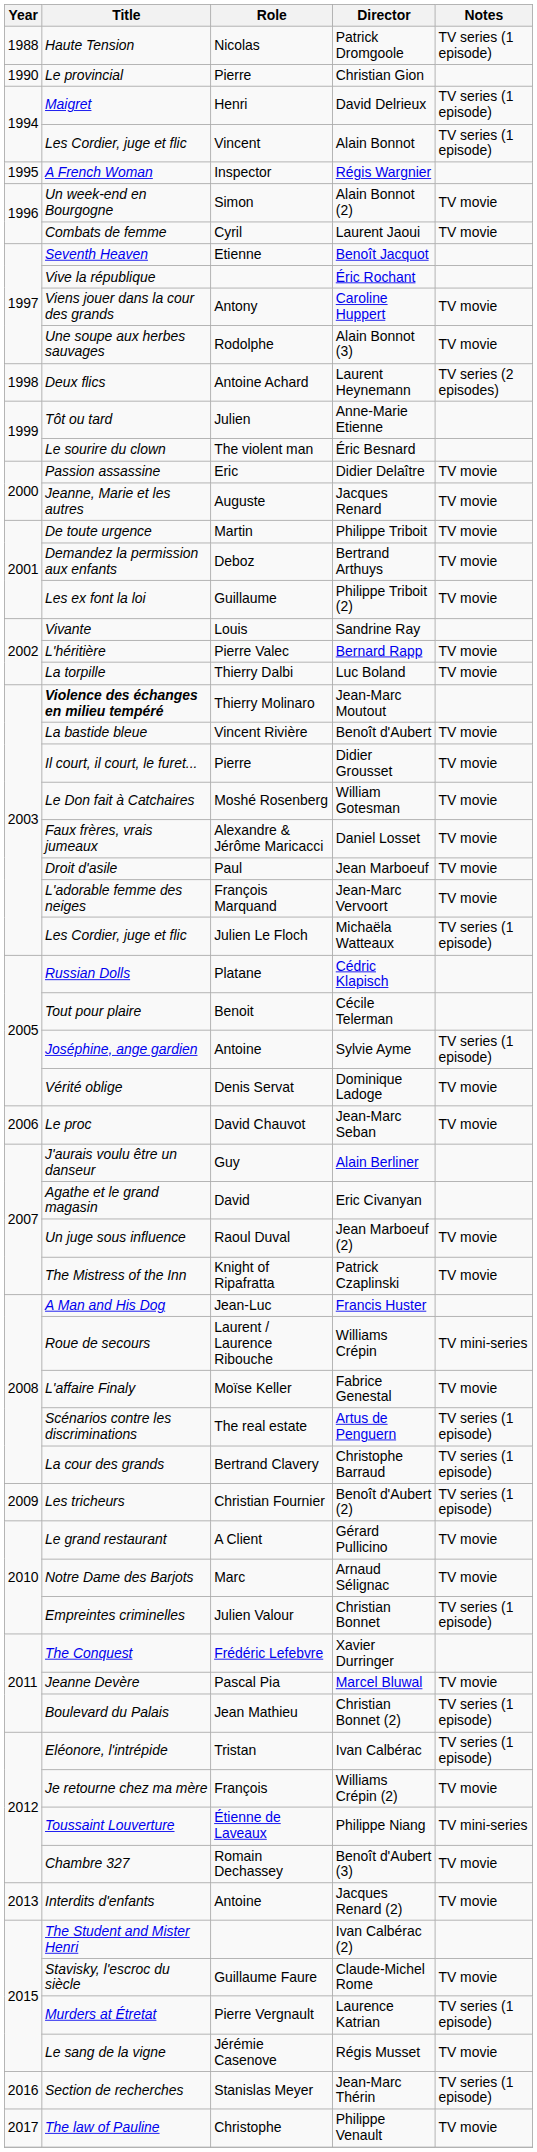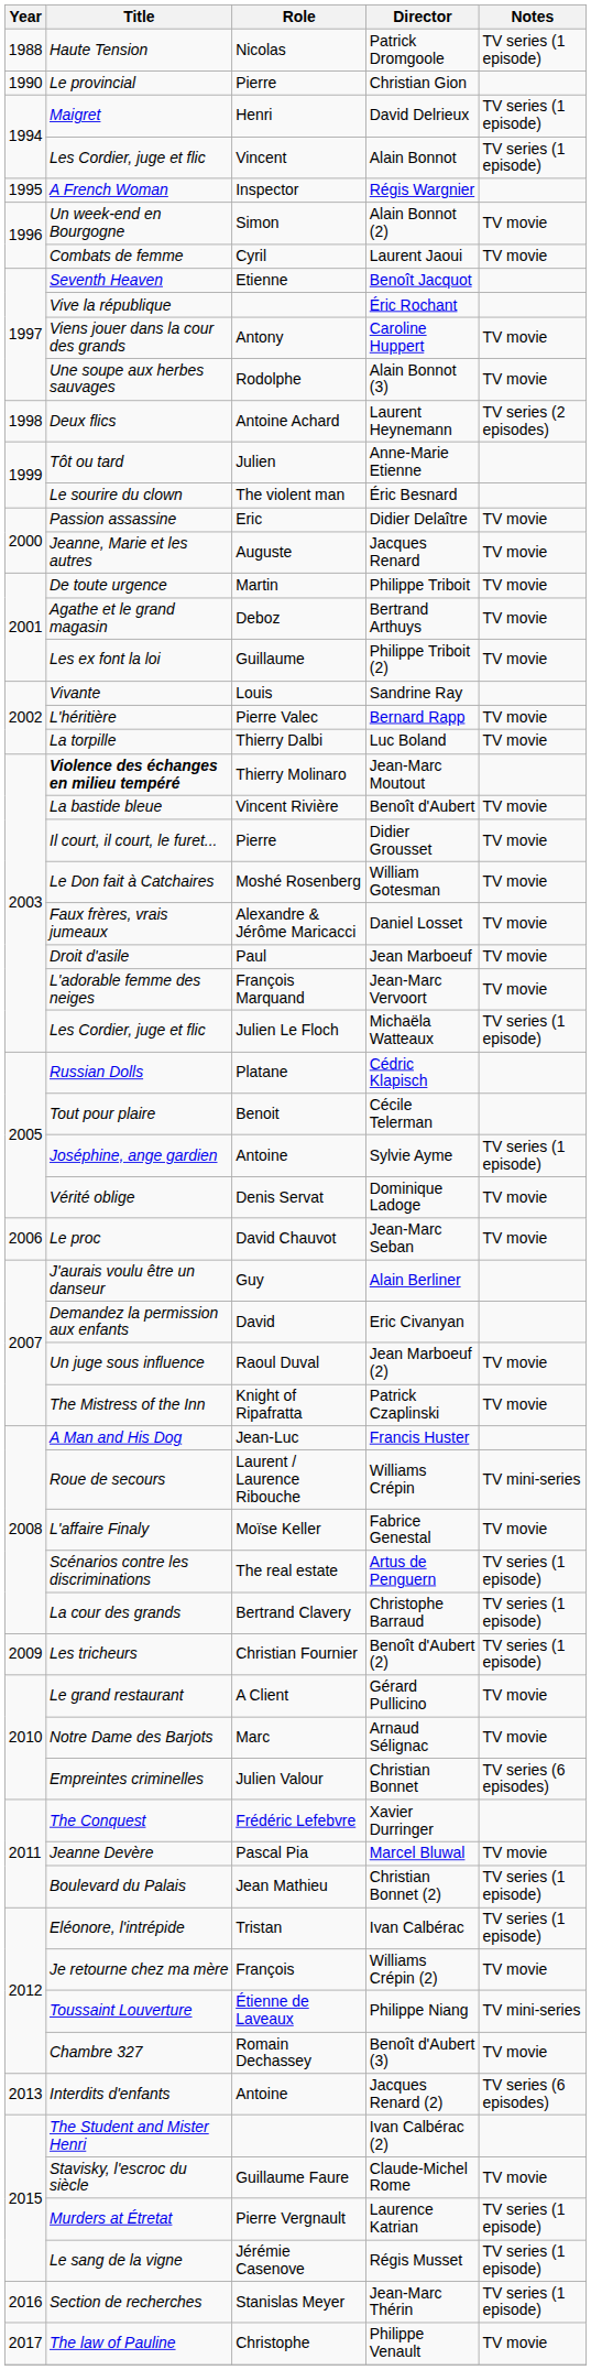Bertrand Arthuys | Title: Demandez la permission aux enfants -> Agathe et le grand magasin
Eric Civanyan | Title: Agathe et le grand magasin -> Demandez la permission aux enfants
Christian Bonnet | Notes: TV series (1 episode) -> TV series (6 episodes)
Jacques Renard (2) | Notes: TV movie -> TV series (6 episodes)
Régis Musset | Notes: TV movie -> TV series (1 episode)
